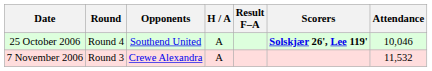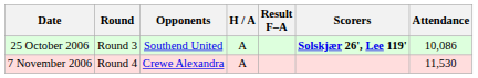25 October 2006 | Round: Round 4 -> Round 3
25 October 2006 | Attendance: 10,046 -> 10,086
7 November 2006 | Round: Round 3 -> Round 4
7 November 2006 | Attendance: 11,532 -> 11,530
